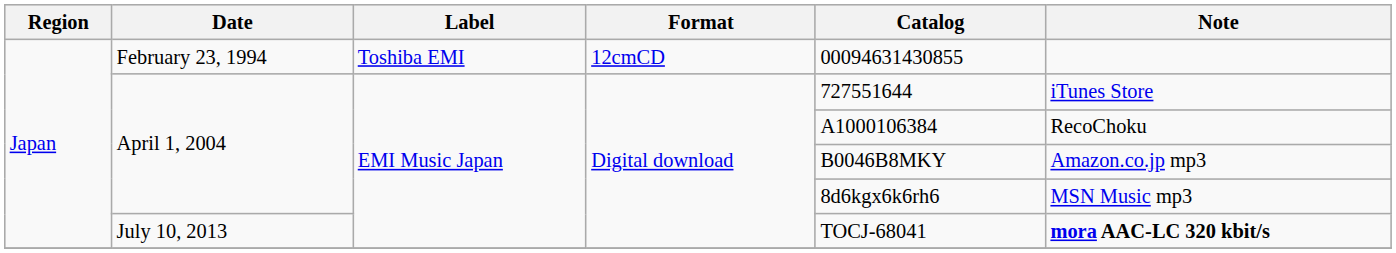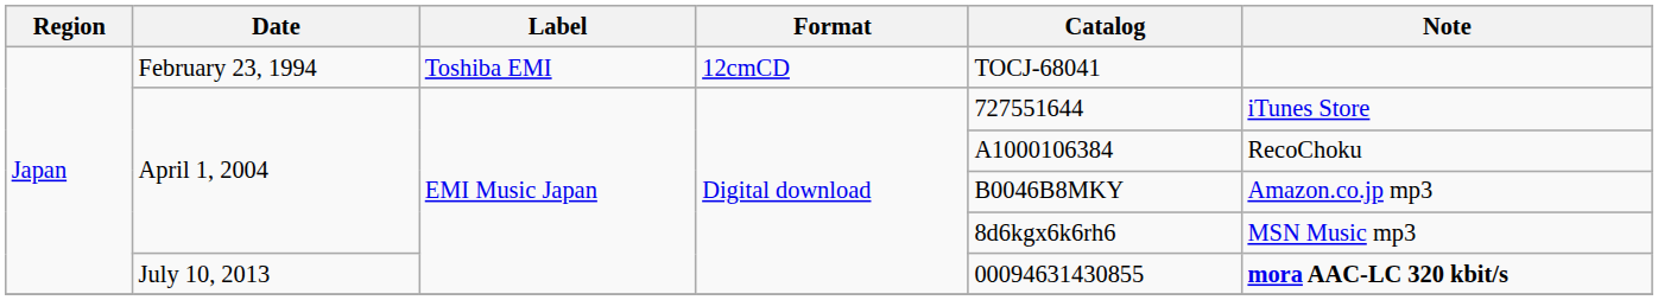February 23, 1994 | Catalog: 00094631430855 -> TOCJ-68041
July 10, 2013 | Catalog: TOCJ-68041 -> 00094631430855
